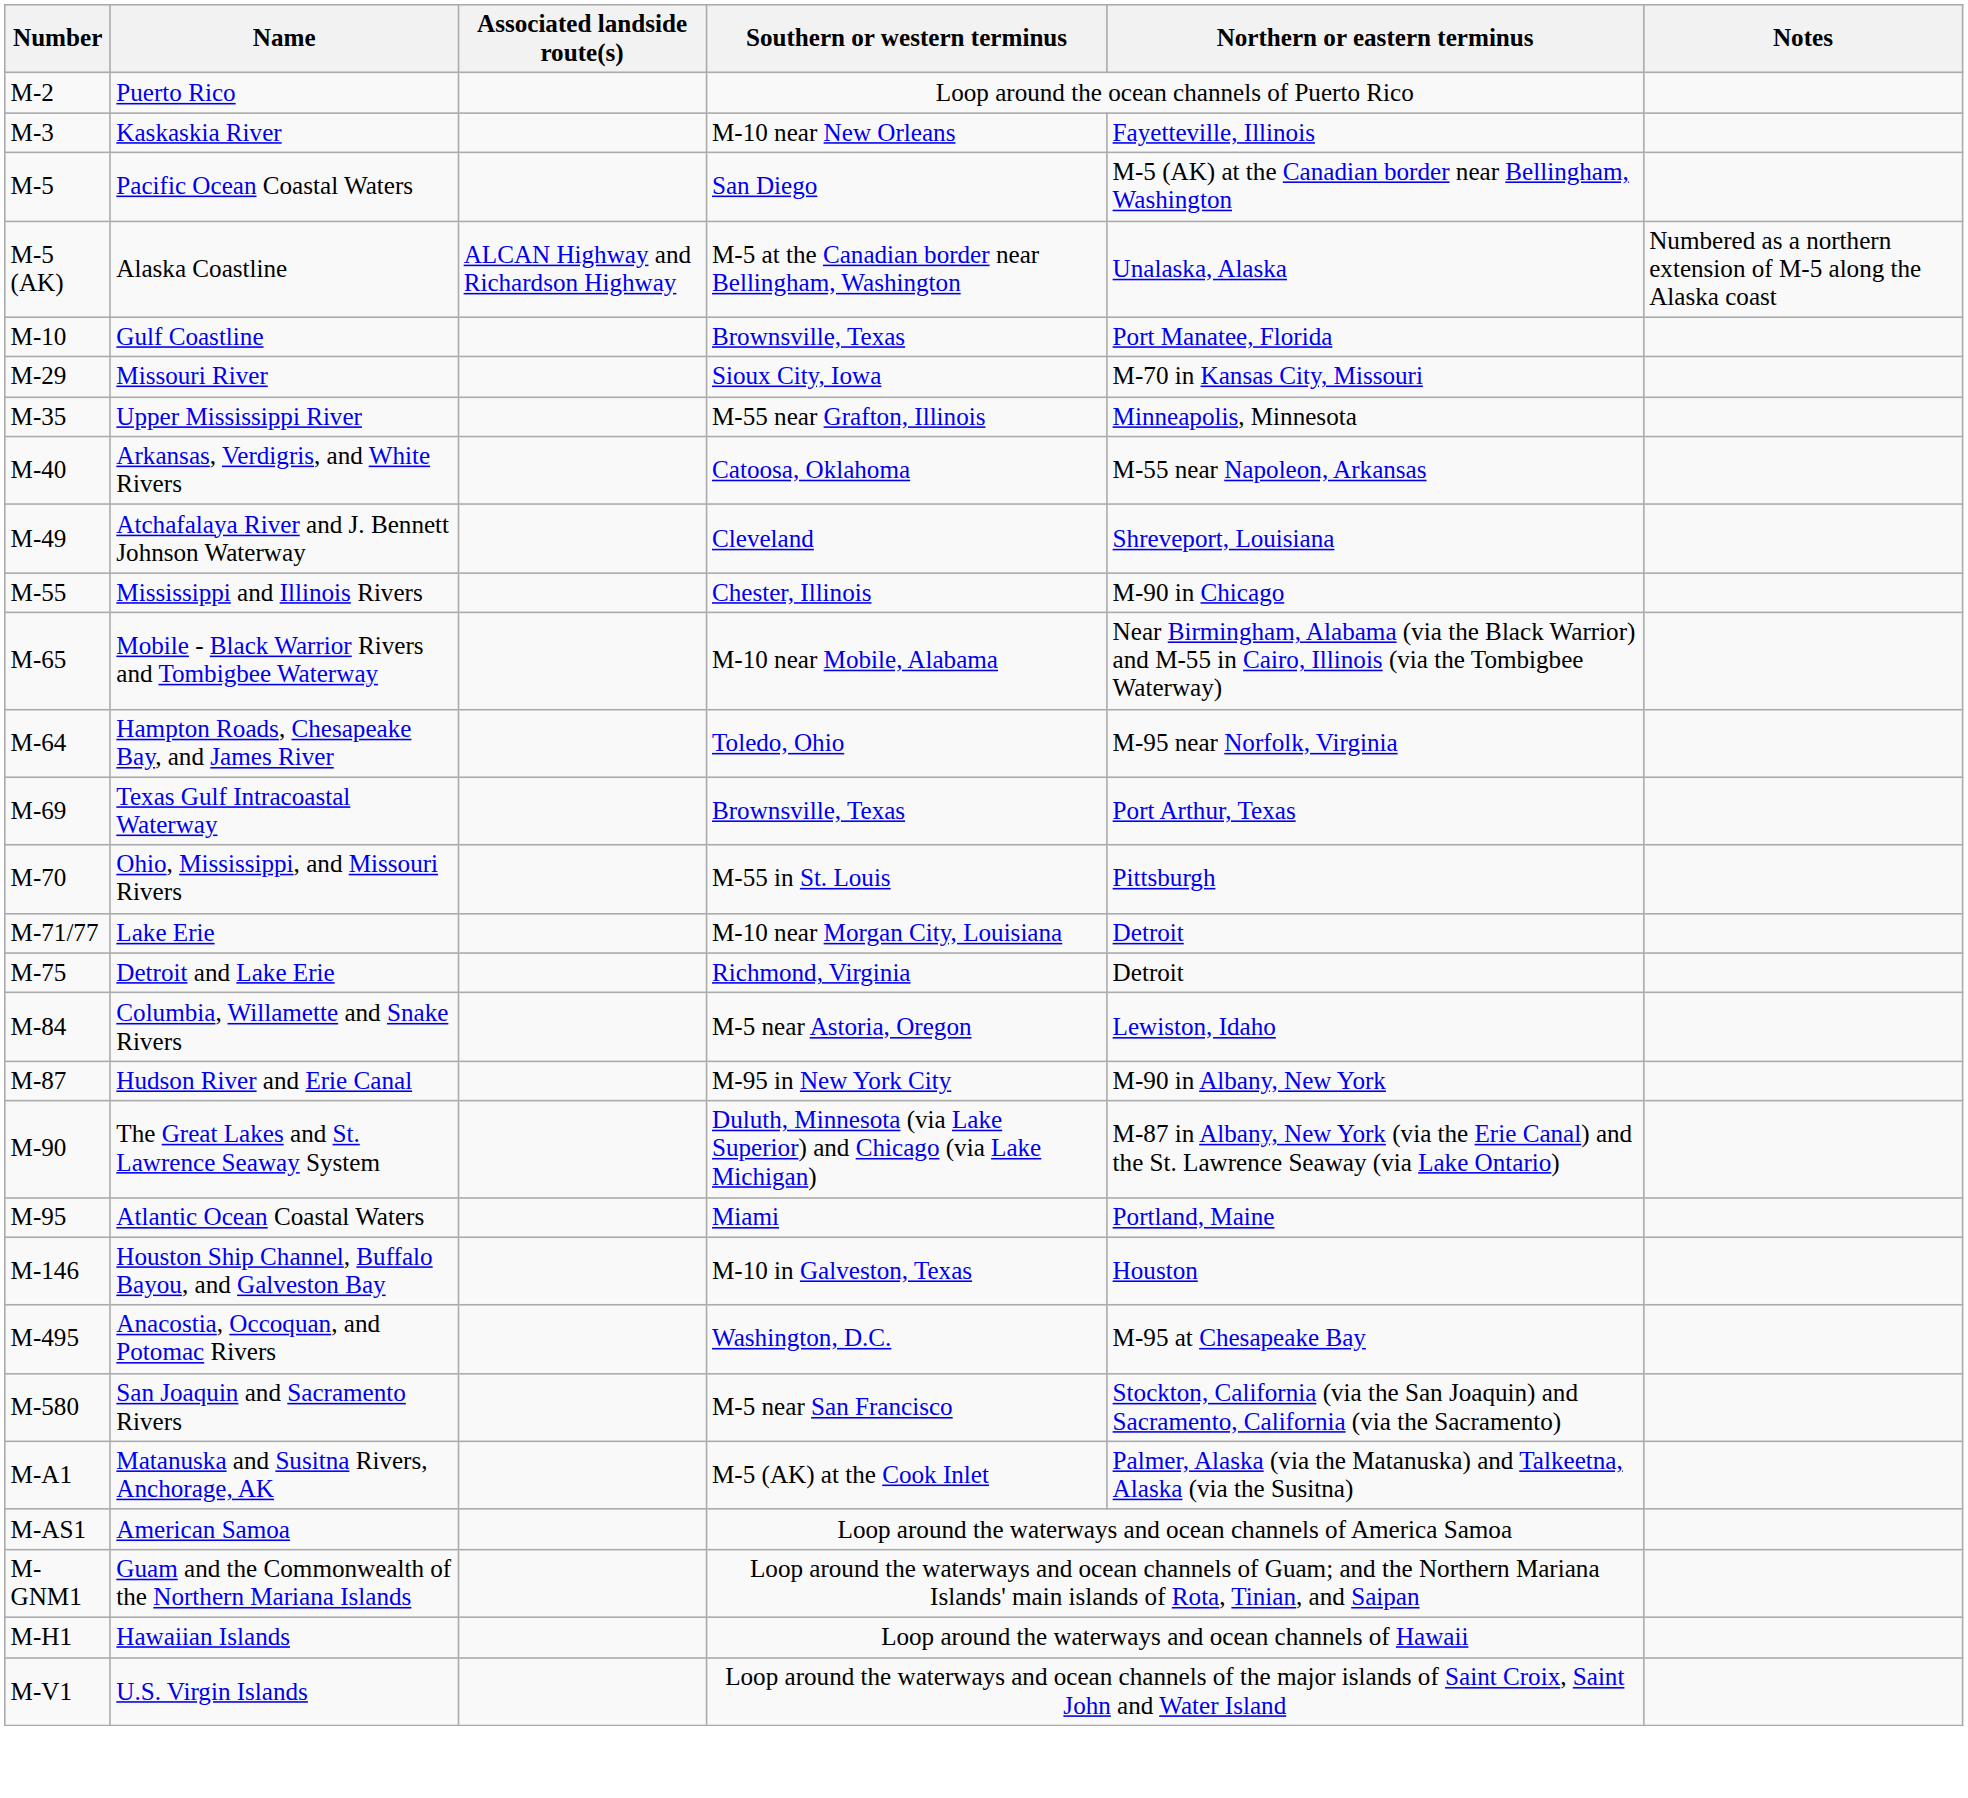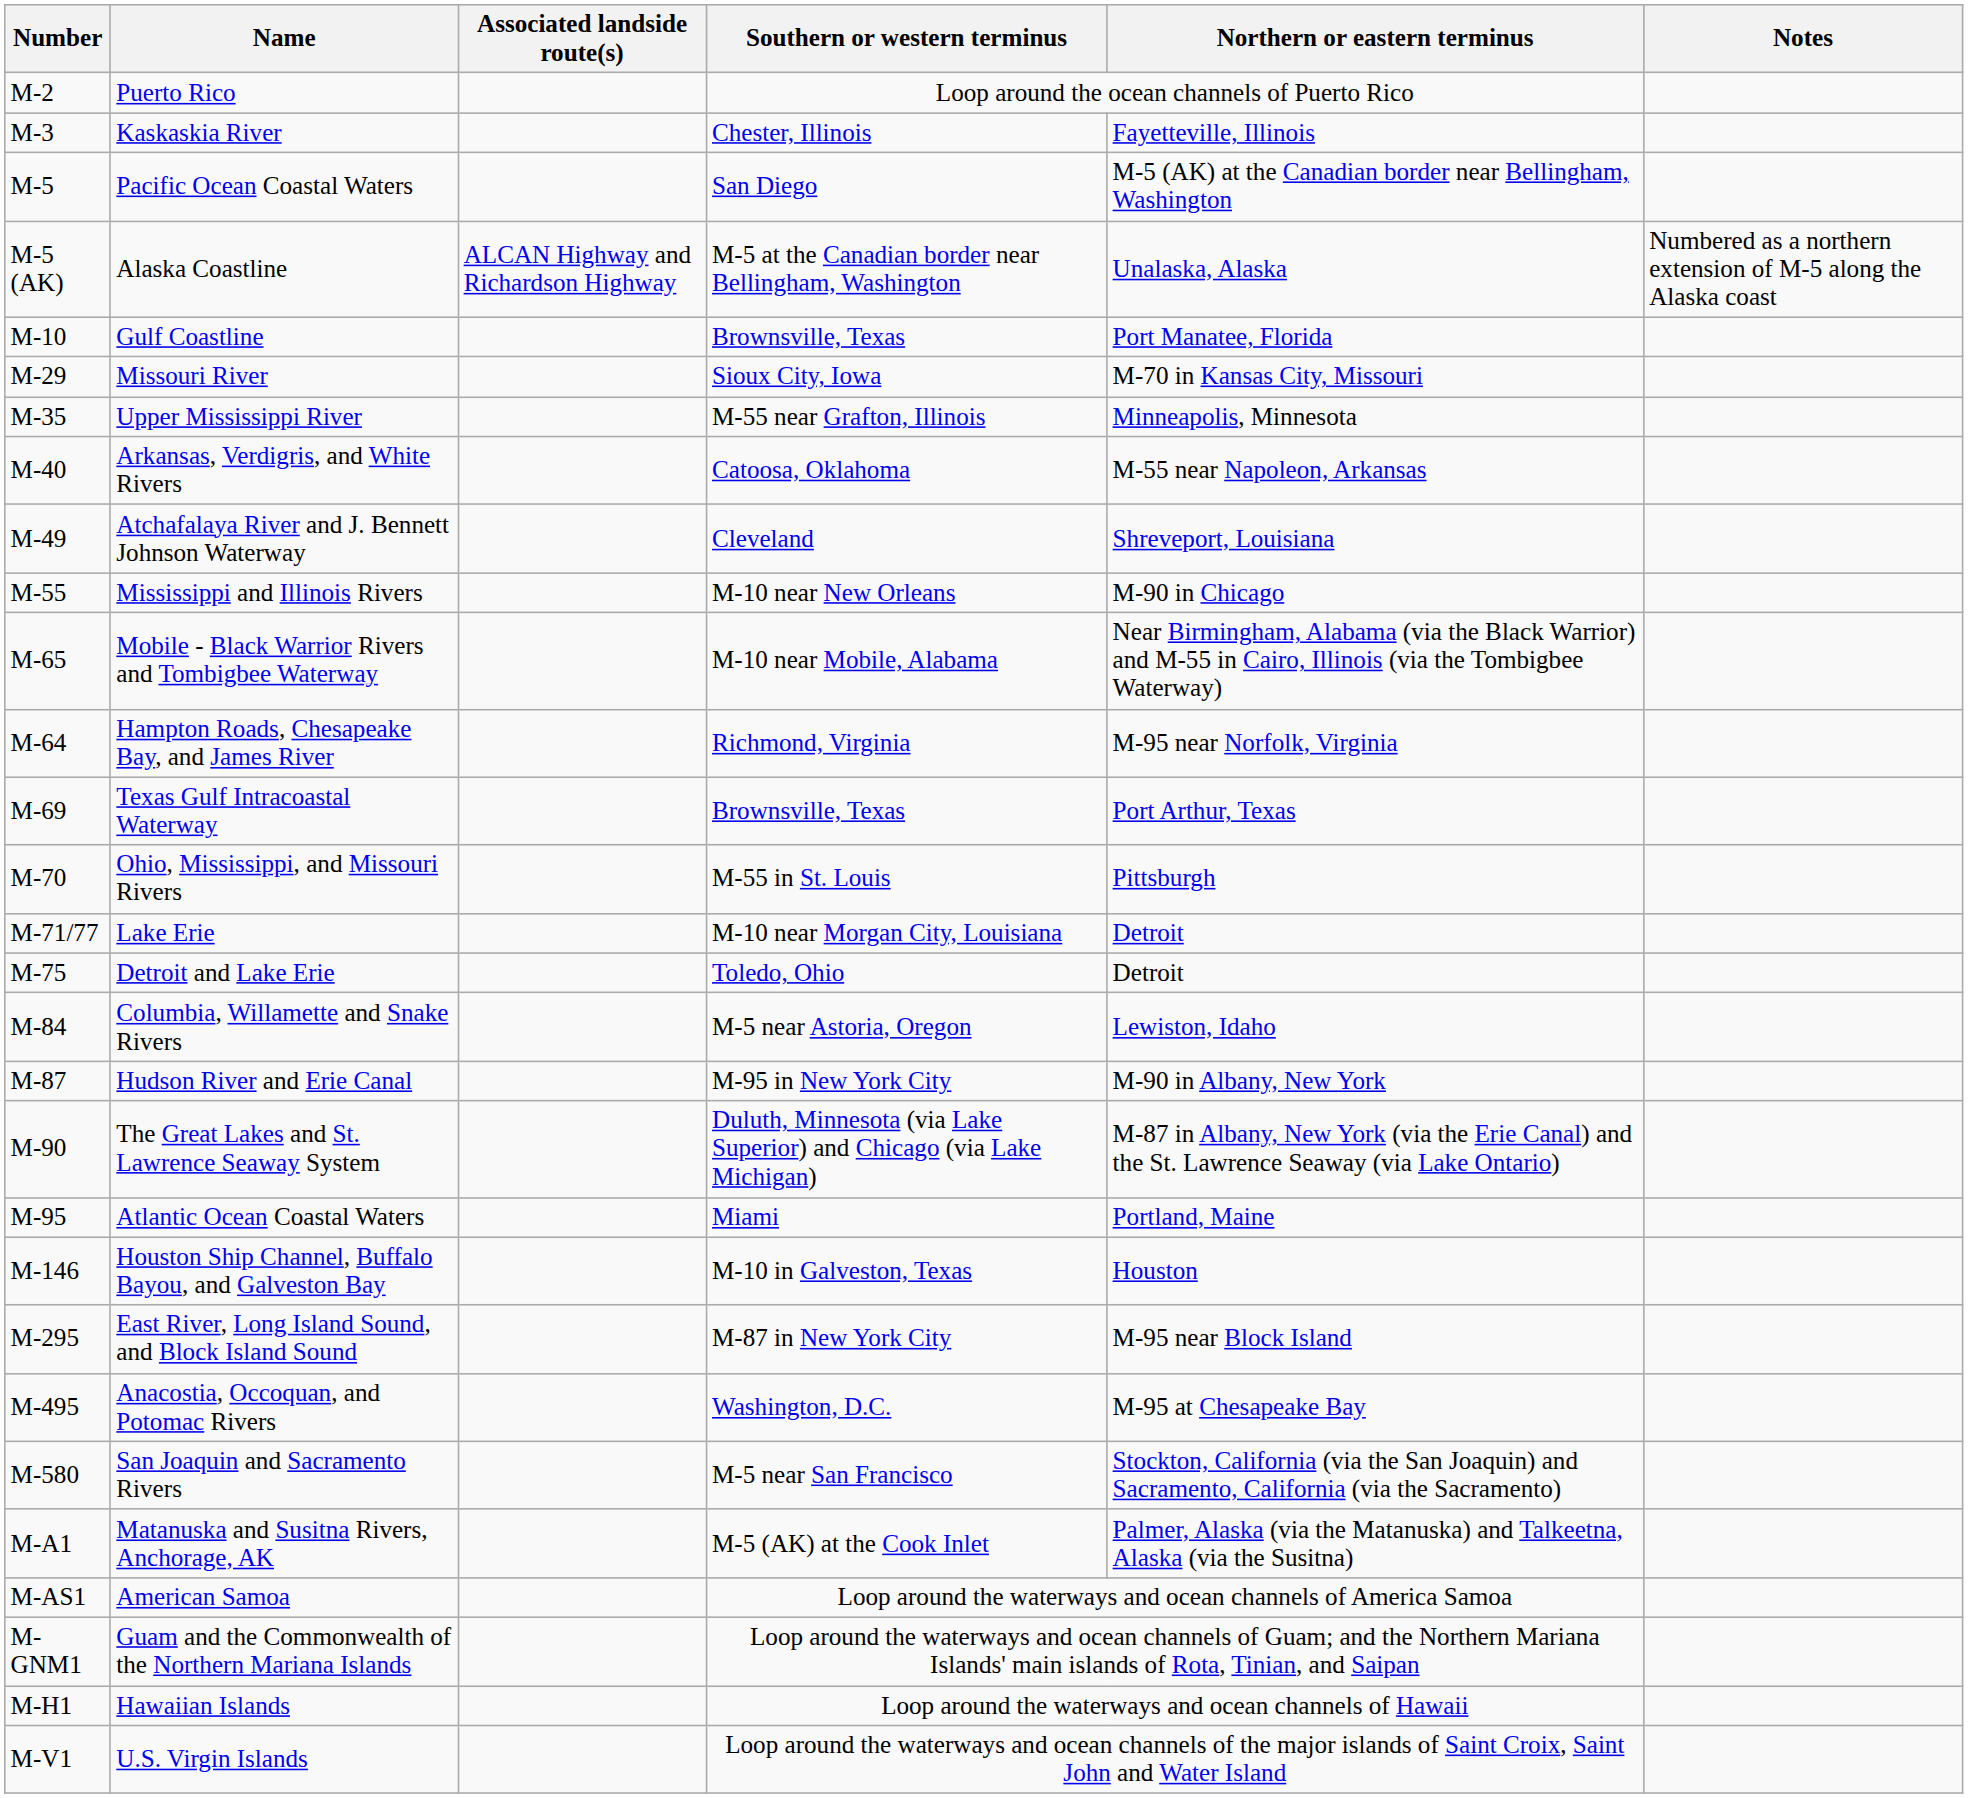Kaskaskia River | Southern or western terminus: M-10 near New Orleans -> Chester, Illinois
Mississippi and Illinois Rivers | Southern or western terminus: Chester, Illinois -> M-10 near New Orleans
Hampton Roads, Chesapeake Bay, and James River | Southern or western terminus: Toledo, Ohio -> Richmond, Virginia
Detroit and Lake Erie | Southern or western terminus: Richmond, Virginia -> Toledo, Ohio
+ row: M-295 | East River, Long Island Sound, and Block Island Sound | M-87 in New York City | M-95 near Block Island
